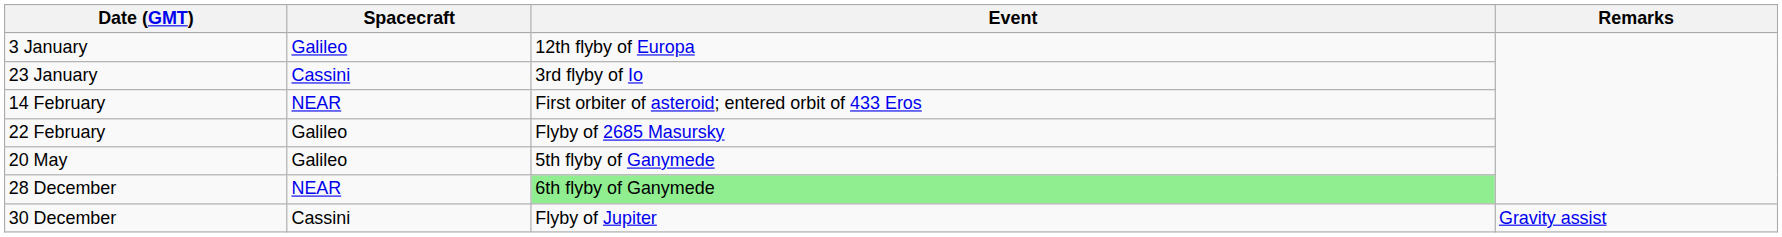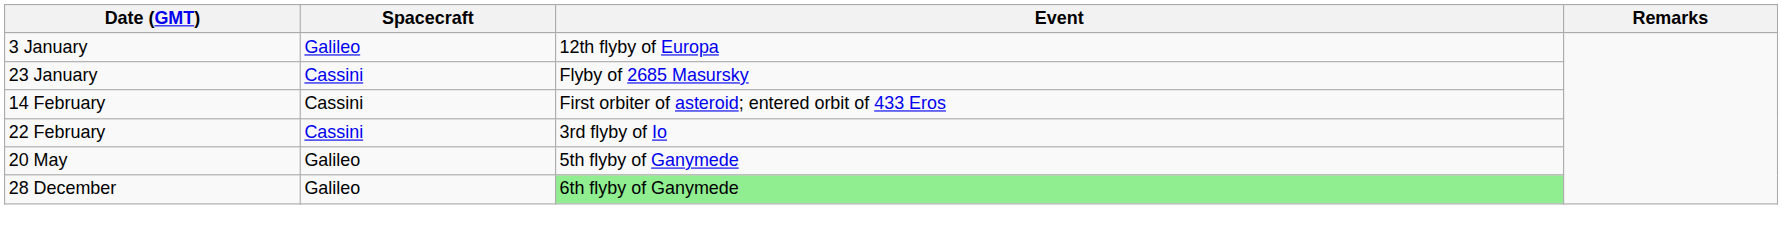23 January | Event: 3rd flyby of Io -> Flyby of 2685 Masursky
14 February | Spacecraft: NEAR -> Cassini
22 February | Spacecraft: Galileo -> Cassini
22 February | Event: Flyby of 2685 Masursky -> 3rd flyby of Io
28 December | Spacecraft: NEAR -> Galileo
- row: 30 December | Cassini | Flyby of Jupiter | Gravity assist
